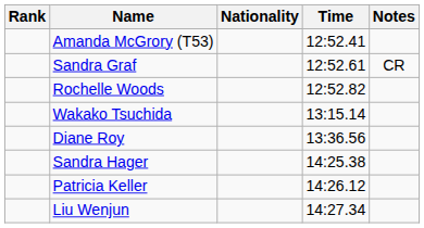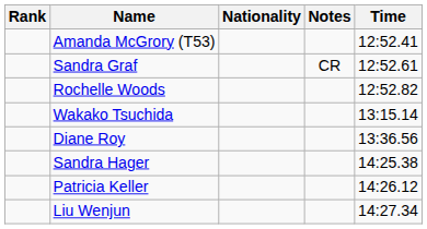columns swapped: Time <-> Notes
